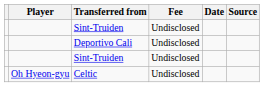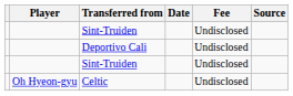columns swapped: Fee <-> Date
